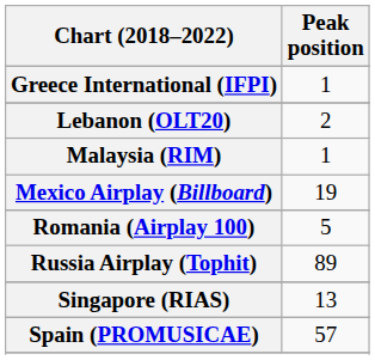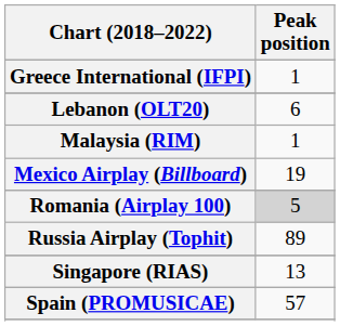Lebanon (OLT20) | Peak position: 2 -> 6
Romania (Airplay 100) | Peak position: no background -> lightgrey background
